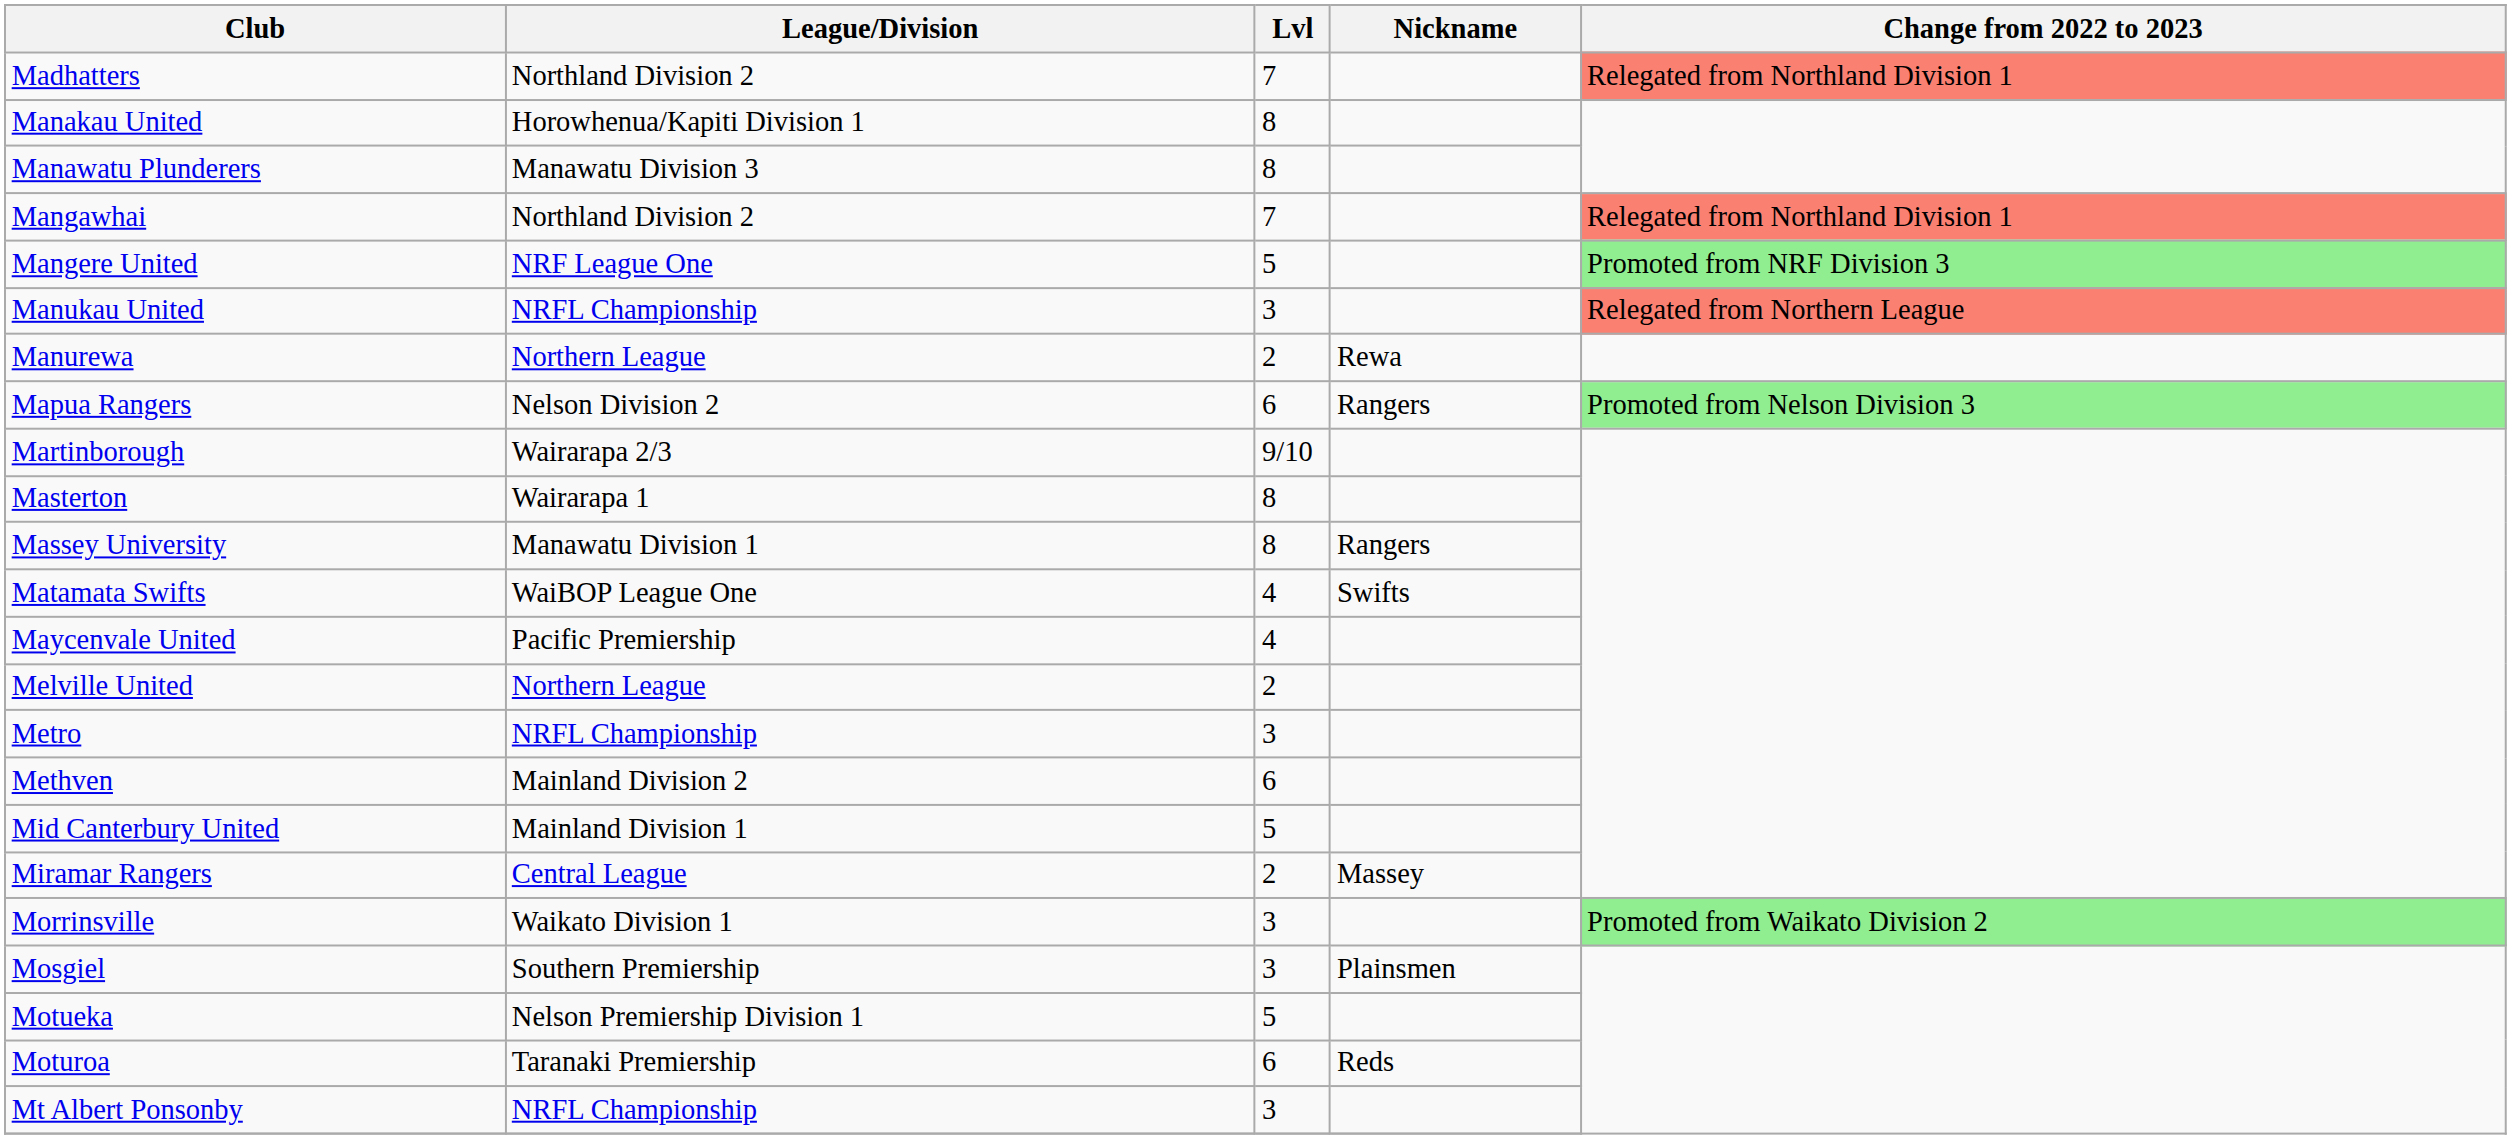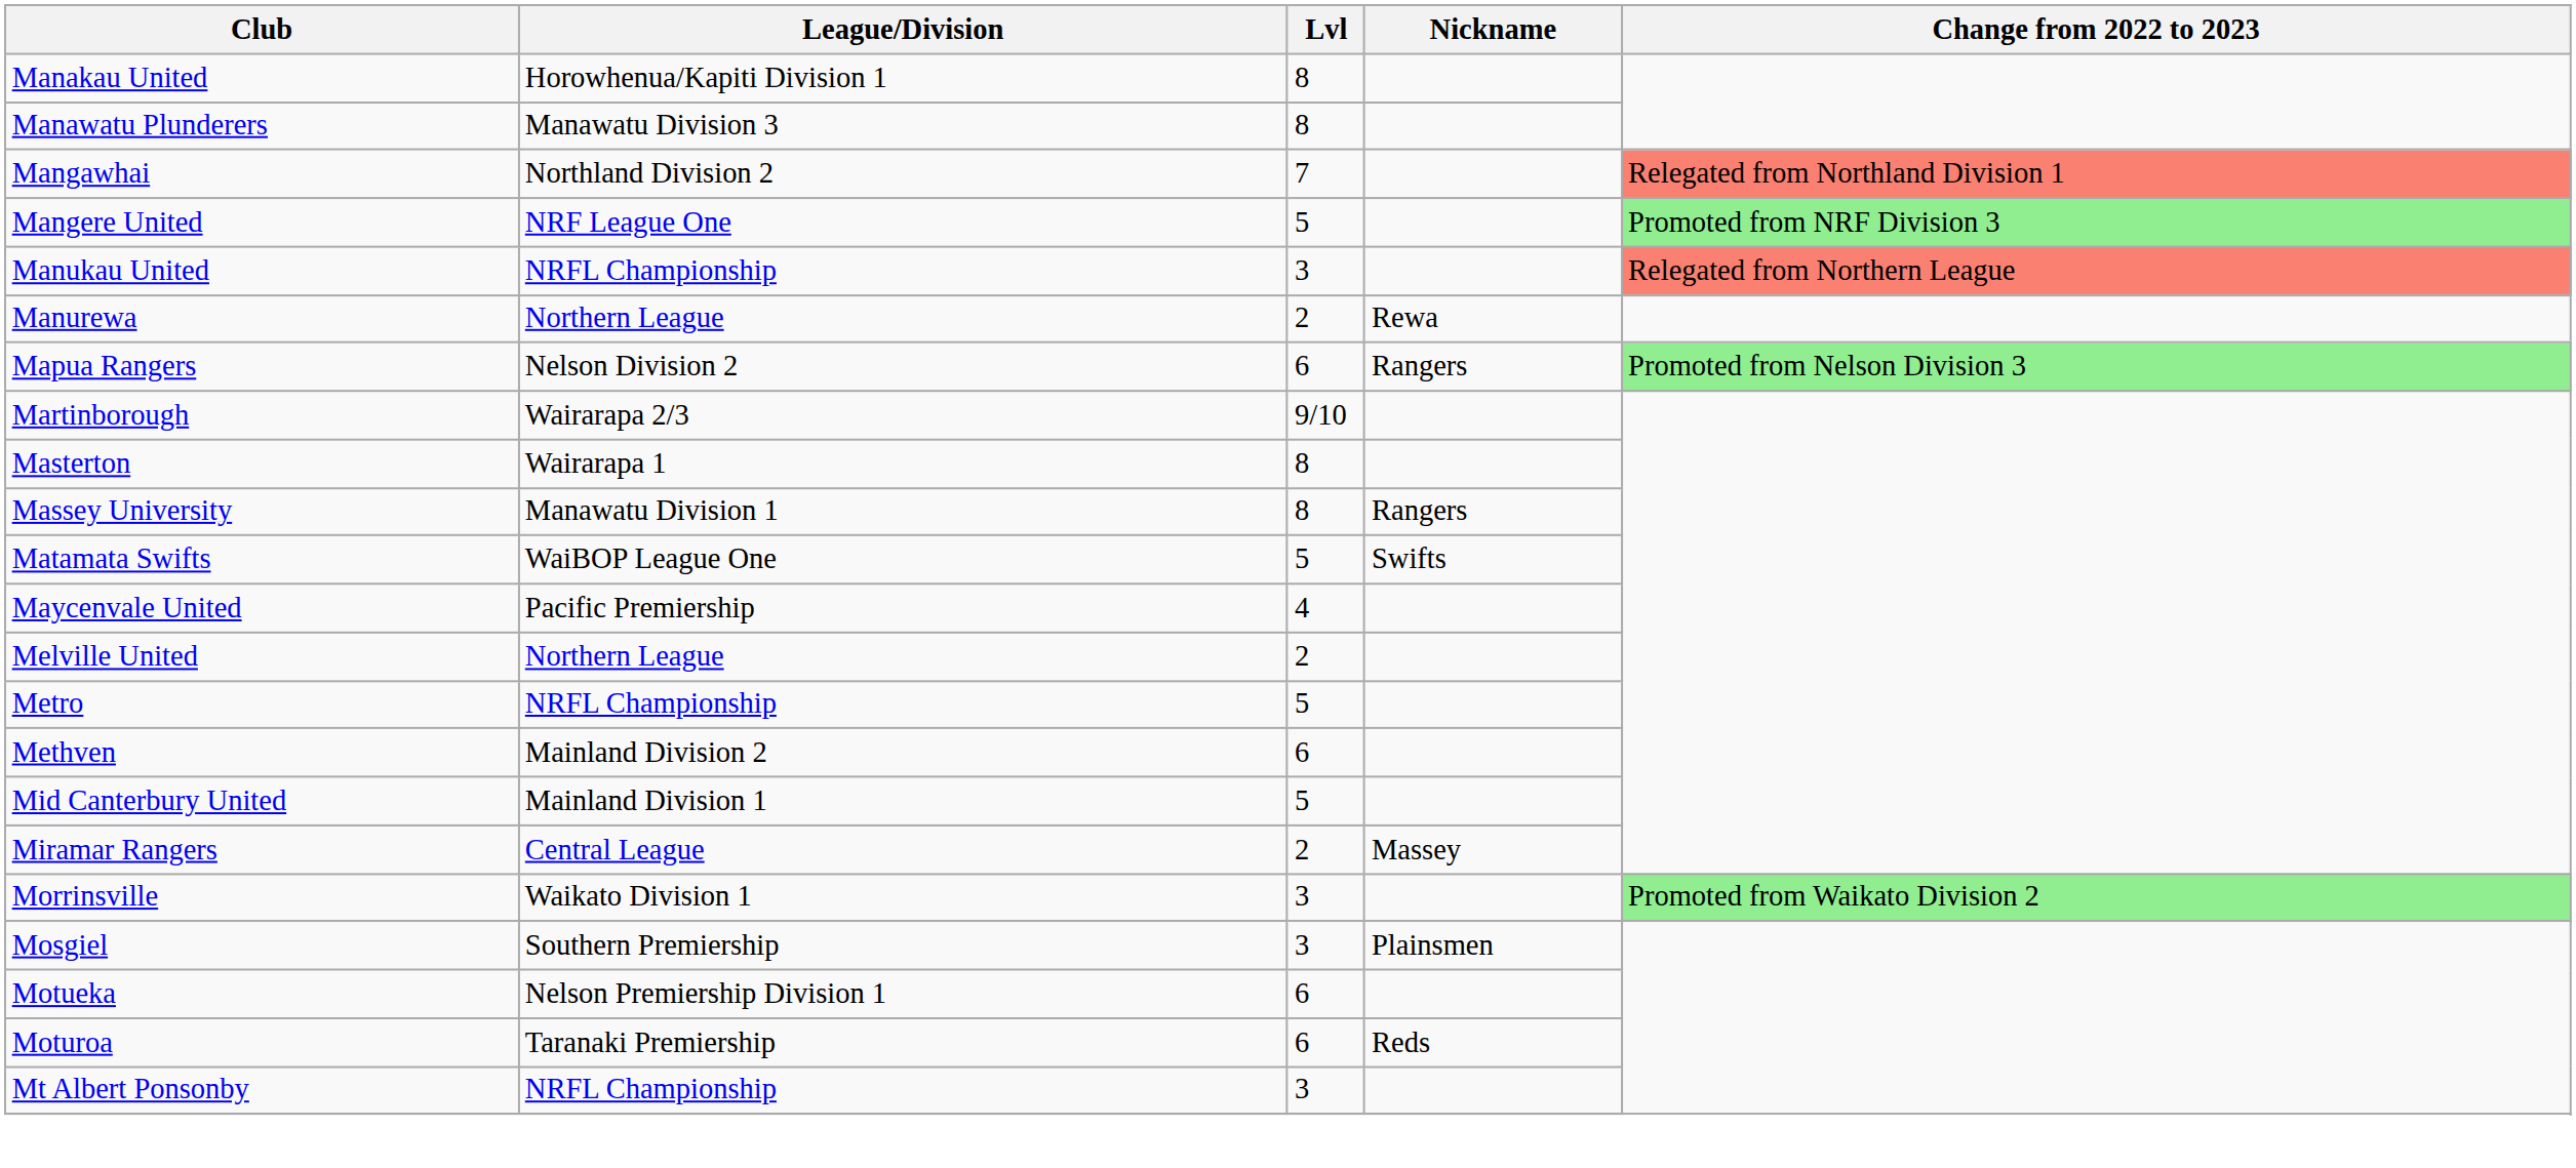- row: Madhatters | Northland Division 2 | 7 | Relegated from Northland Division 1
Matamata Swifts | Lvl: 4 -> 5
Metro | Lvl: 3 -> 5
Motueka | Lvl: 5 -> 6
